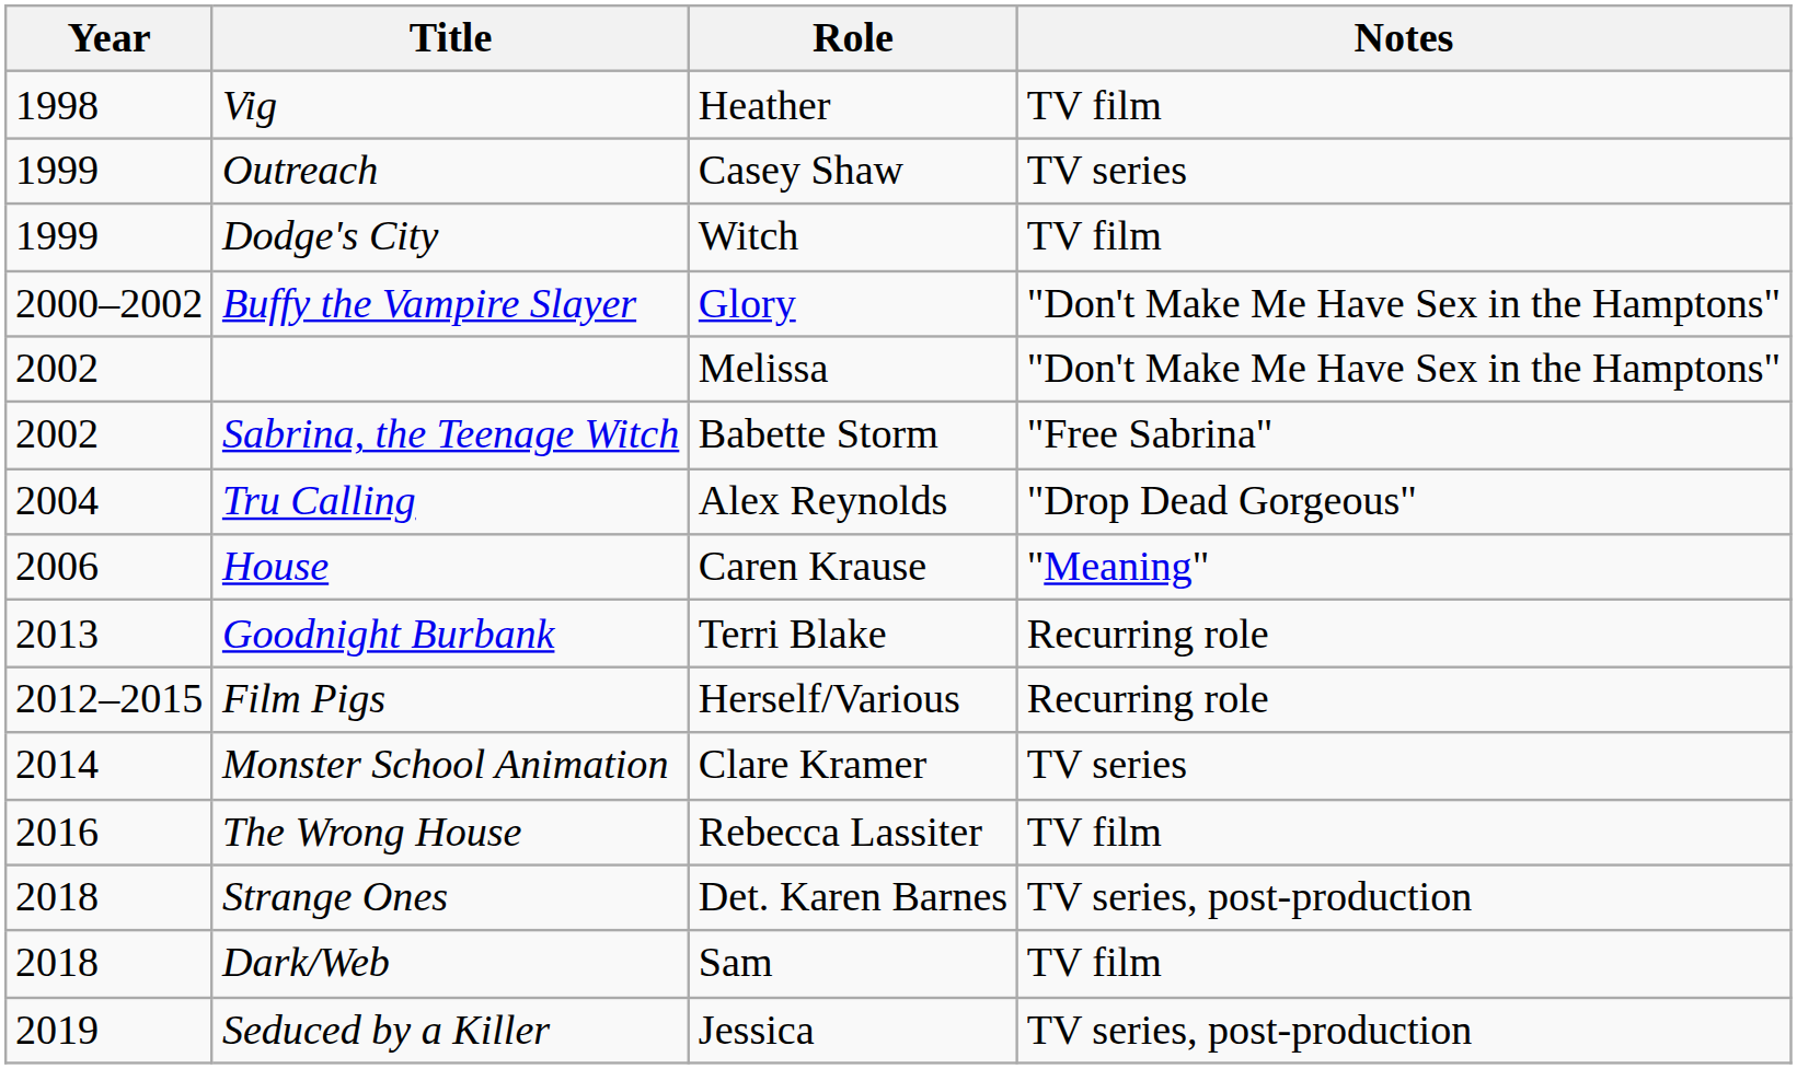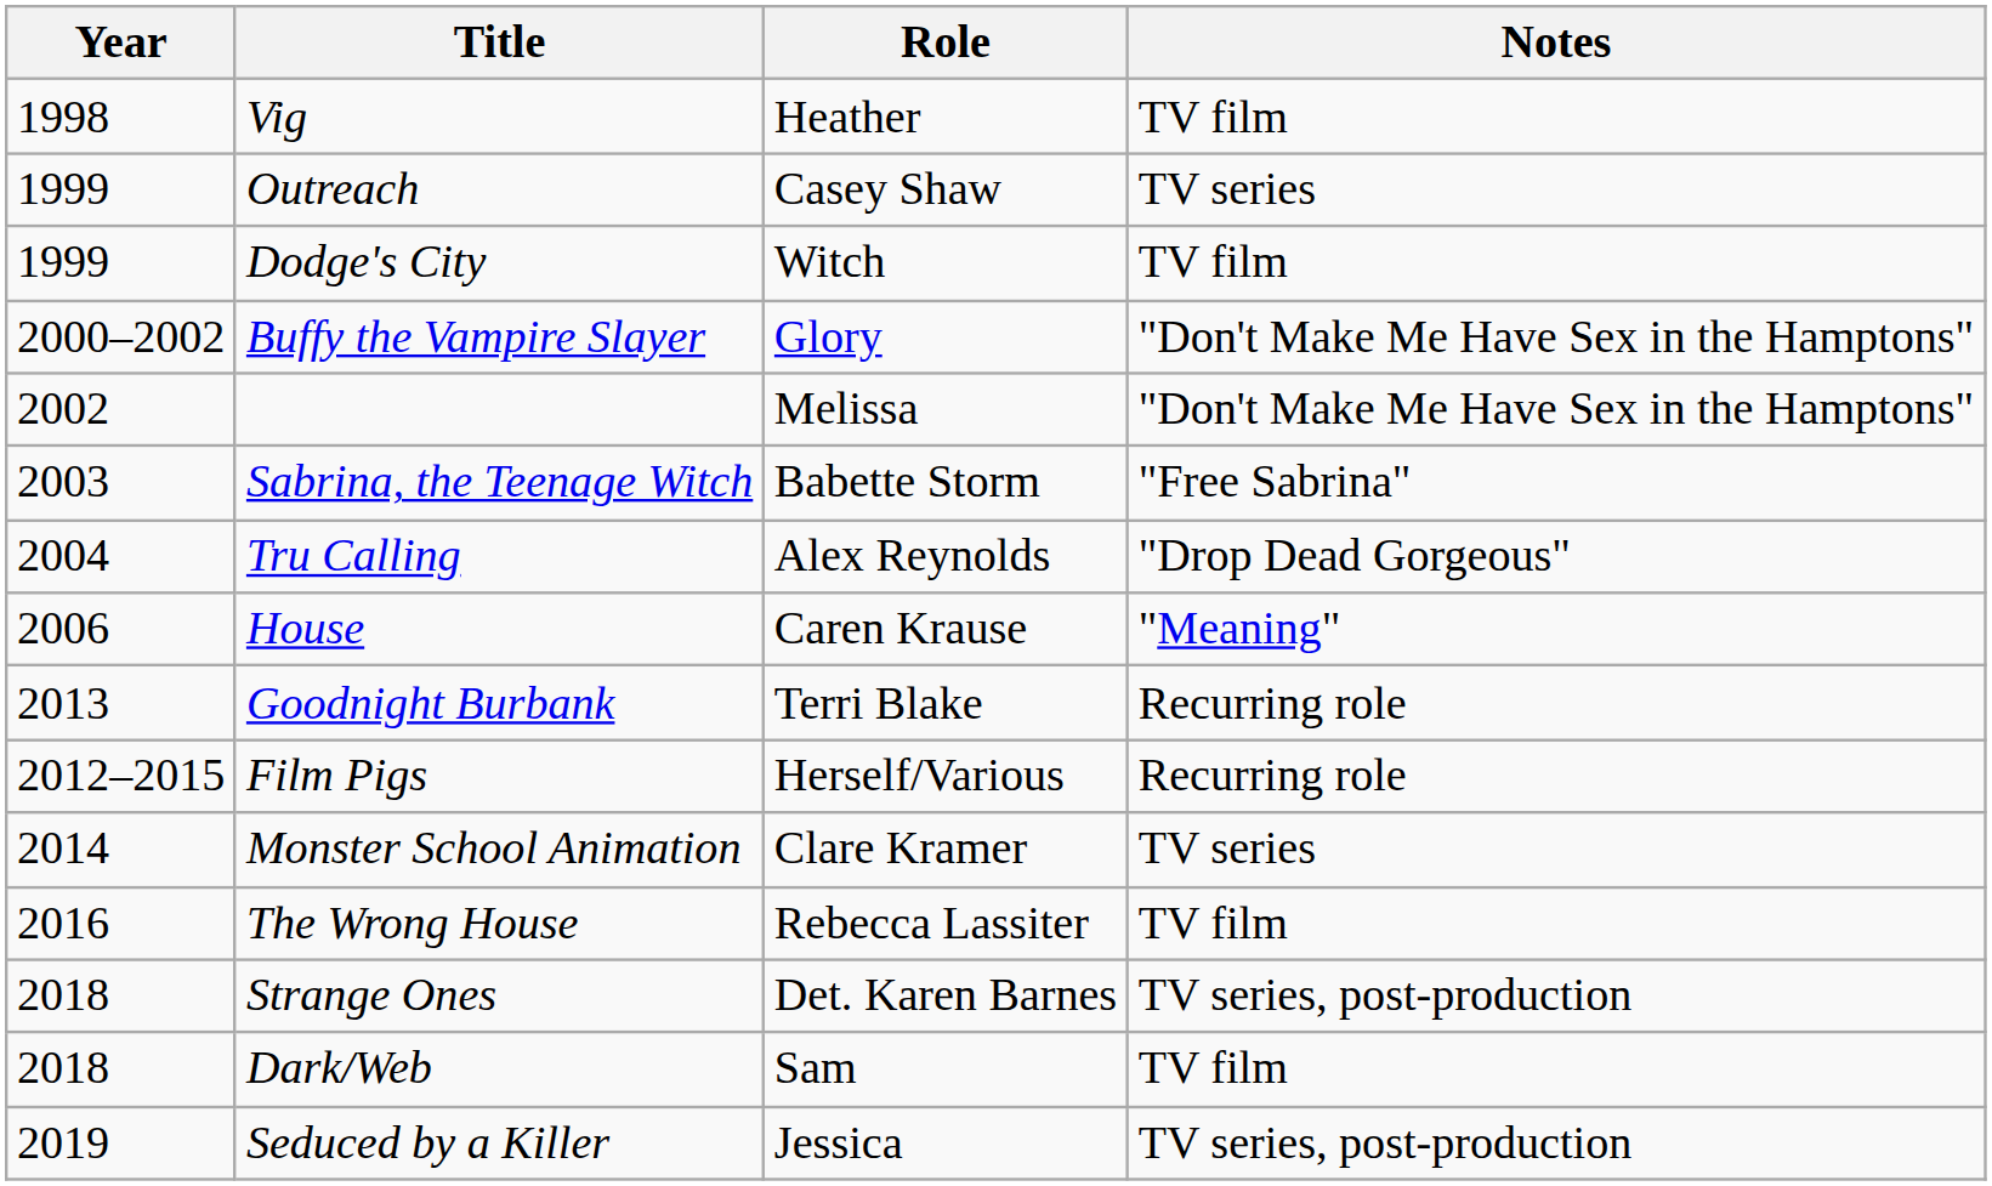Sabrina, the Teenage Witch | Year: 2002 -> 2003
